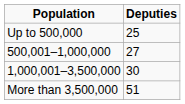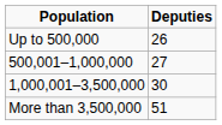Up to 500,000 | Deputies: 25 -> 26
